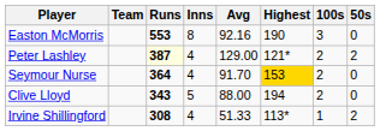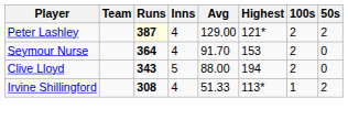- row: Easton McMorris | 553 | 8 | 92.16 | 190 | 3 | 0
Seymour Nurse | Highest: gold background -> no background
